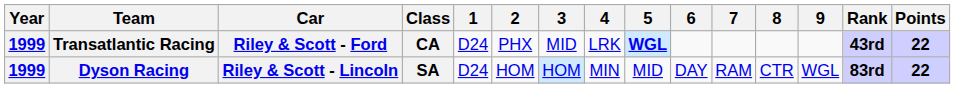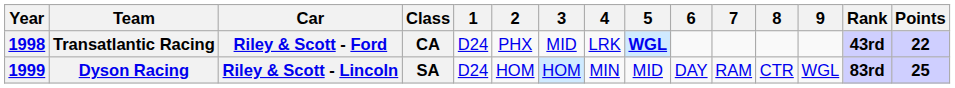Transatlantic Racing | Year: 1999 -> 1998
Dyson Racing | Points: 22 -> 25
